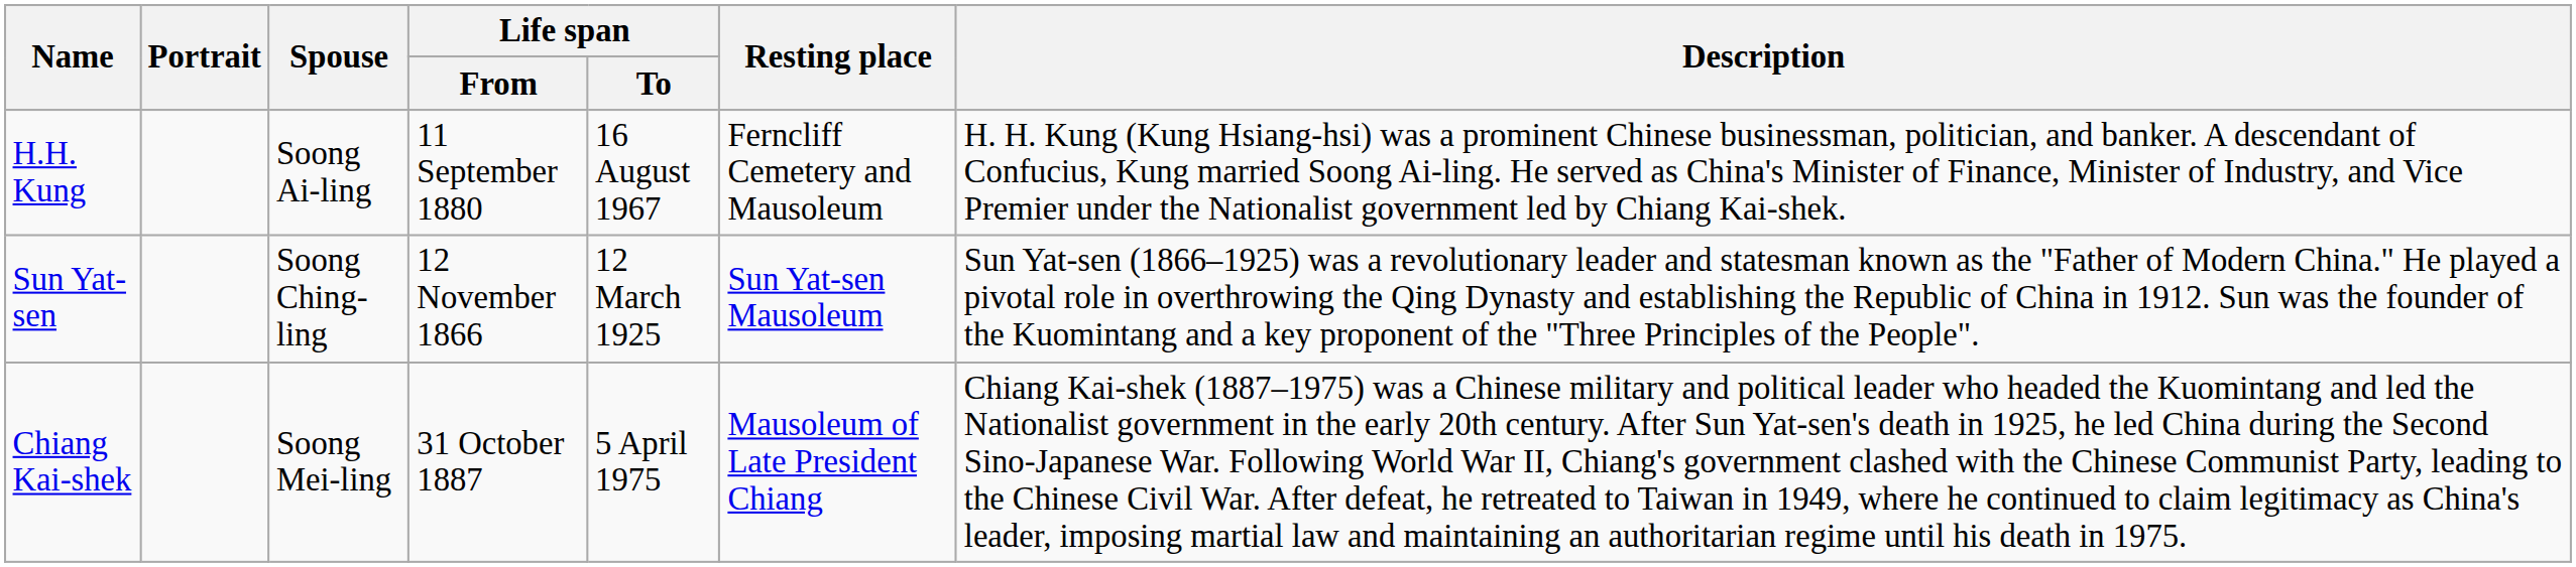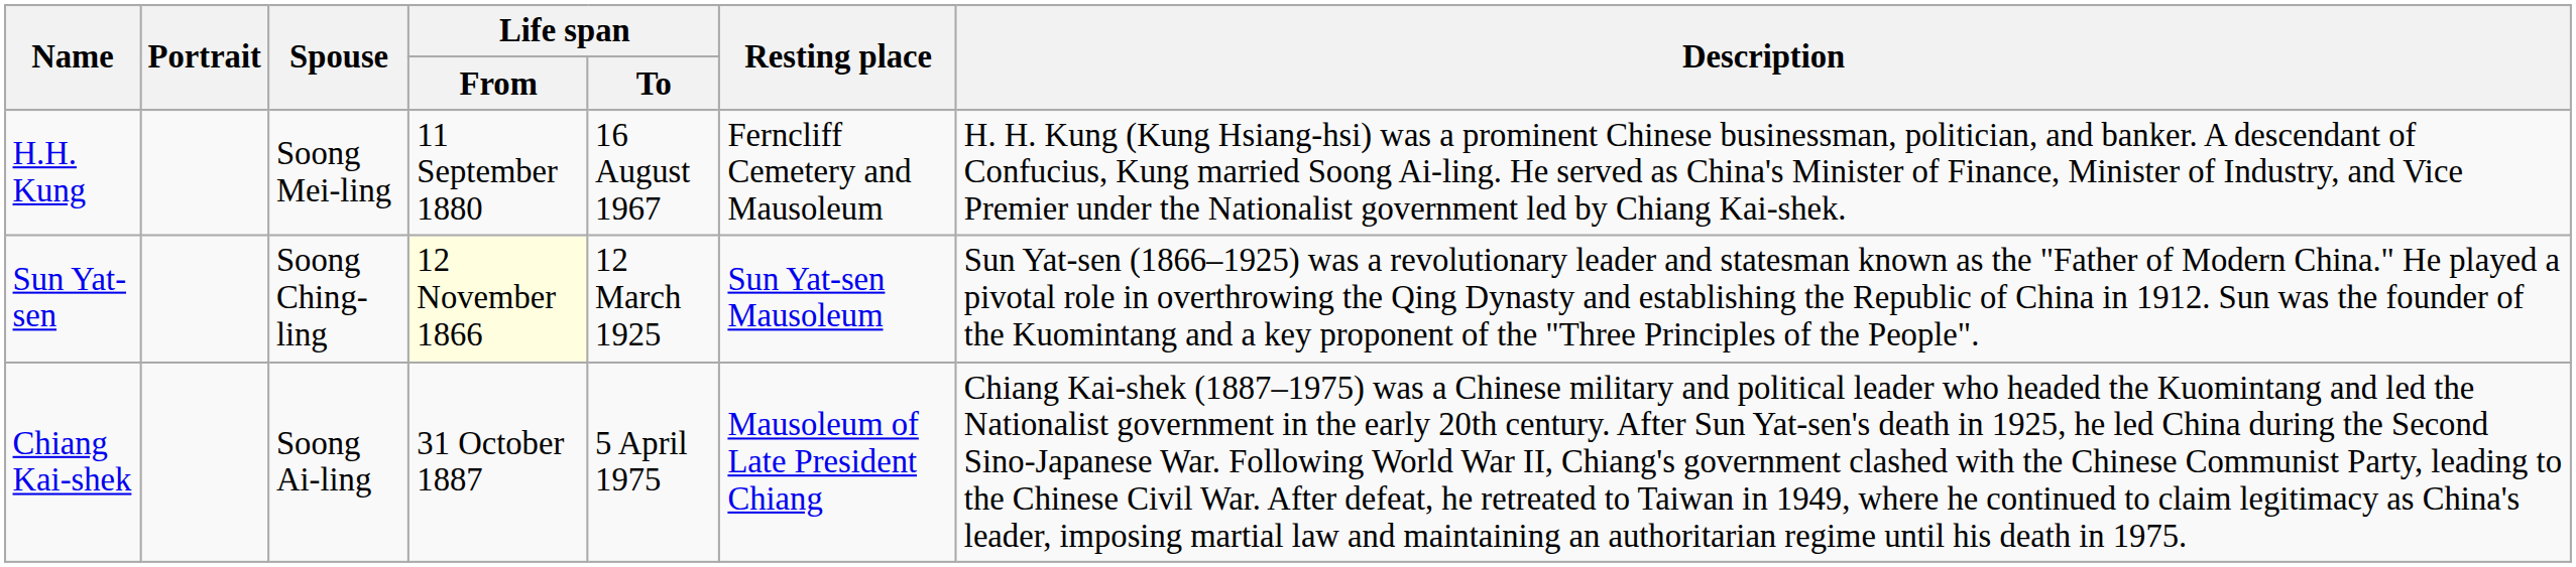H.H. Kung | Spouse: Soong Ai-ling -> Soong Mei-ling
Sun Yat-sen | Life span / From: no background -> lightyellow background
Chiang Kai-shek | Spouse: Soong Mei-ling -> Soong Ai-ling
